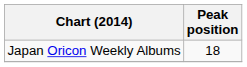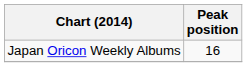Japan Oricon Weekly Albums | Peak position: 18 -> 16
